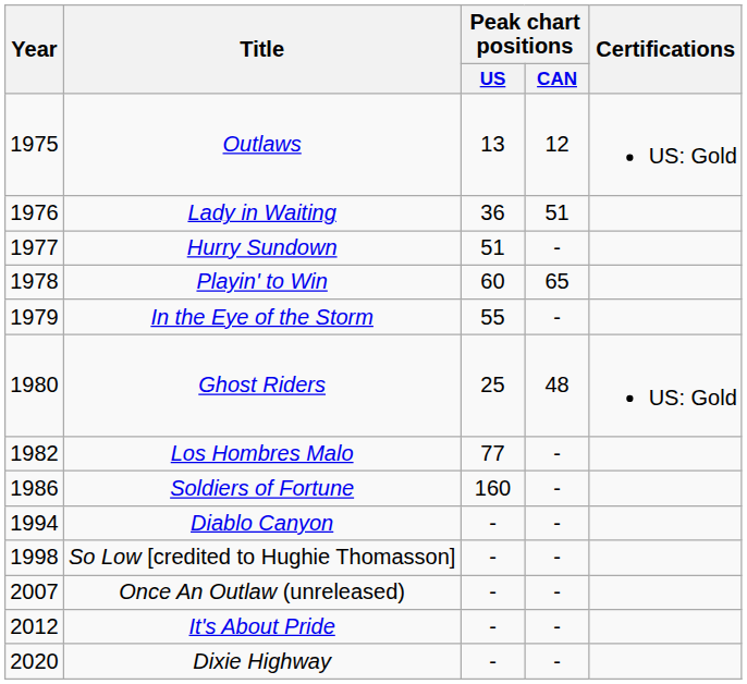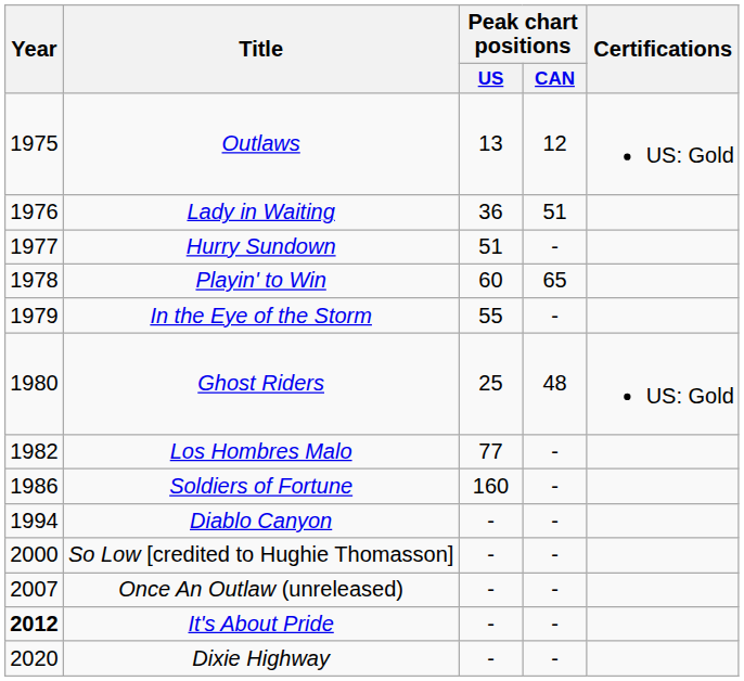So Low [credited to Hughie Thomasson] | Year: 1998 -> 2000
It's About Pride | Year: normal -> bold
